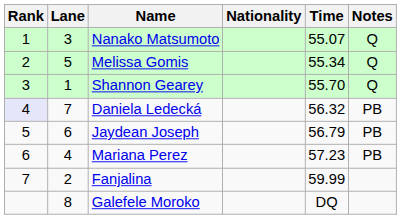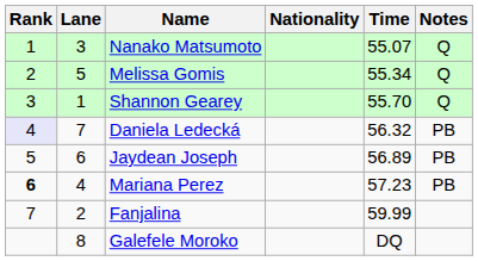Jaydean Joseph | Time: 56.79 -> 56.89
Mariana Perez | Rank: normal -> bold
